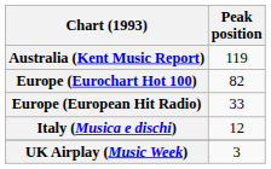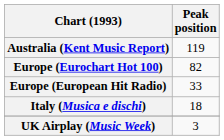Italy (Musica e dischi) | Peak position: 12 -> 18
